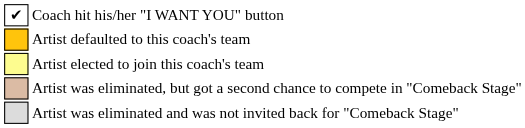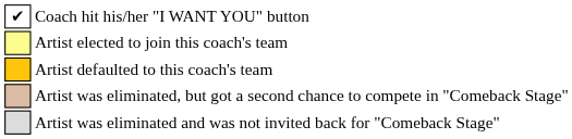rows swapped: Artist defaulted to this coach's team <-> Artist elected to join this coach's team
